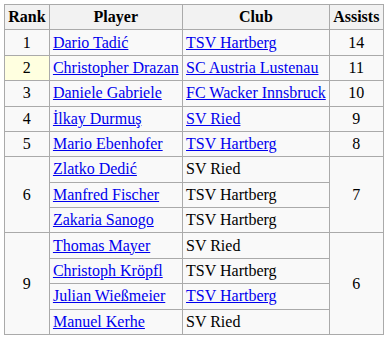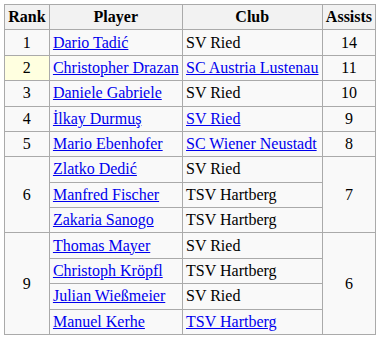Dario Tadić | Club: TSV Hartberg -> SV Ried
Daniele Gabriele | Club: FC Wacker Innsbruck -> SV Ried
Mario Ebenhofer | Club: TSV Hartberg -> SC Wiener Neustadt
Julian Wießmeier | Club: TSV Hartberg -> SV Ried
Manuel Kerhe | Club: SV Ried -> TSV Hartberg
